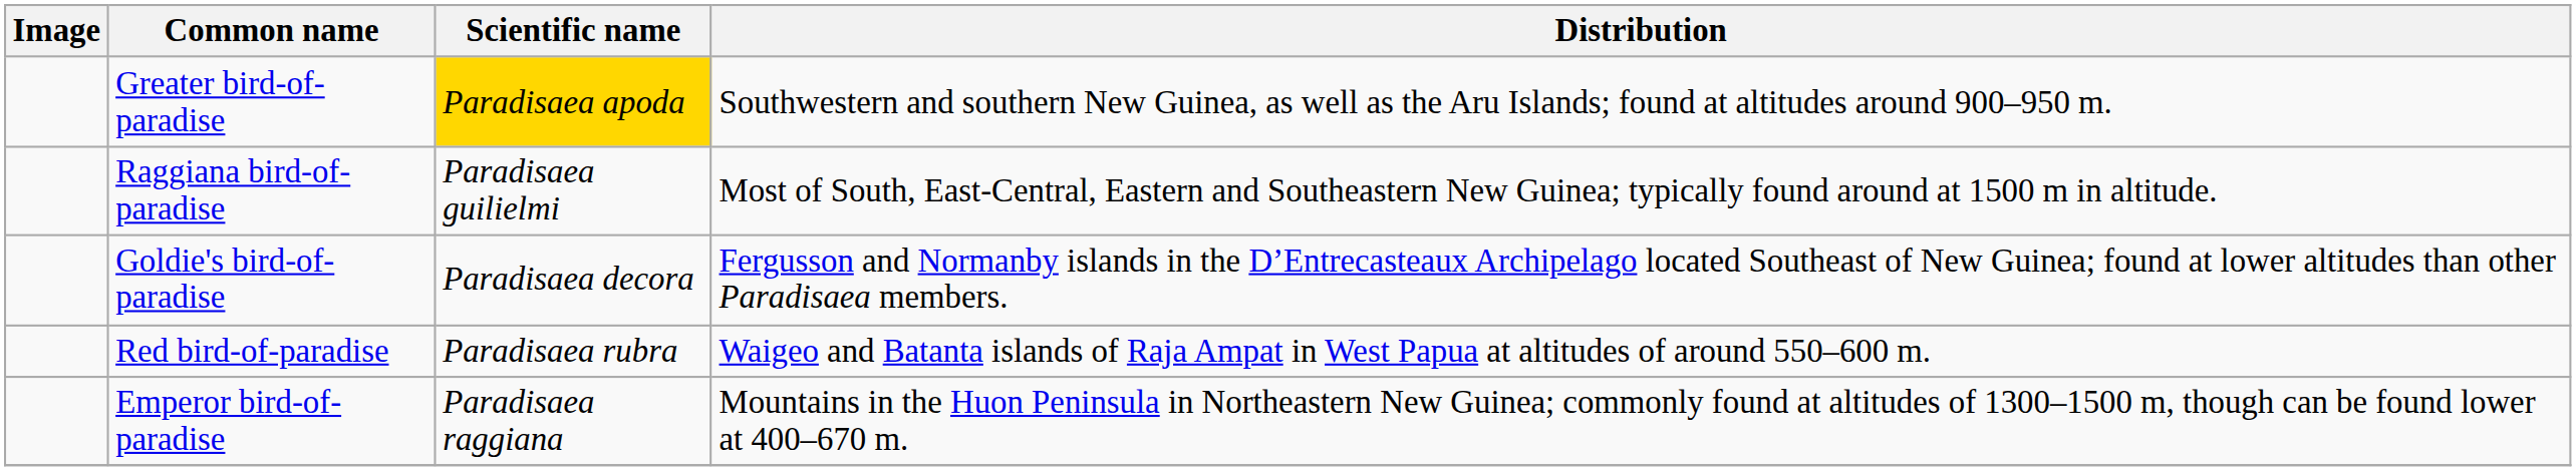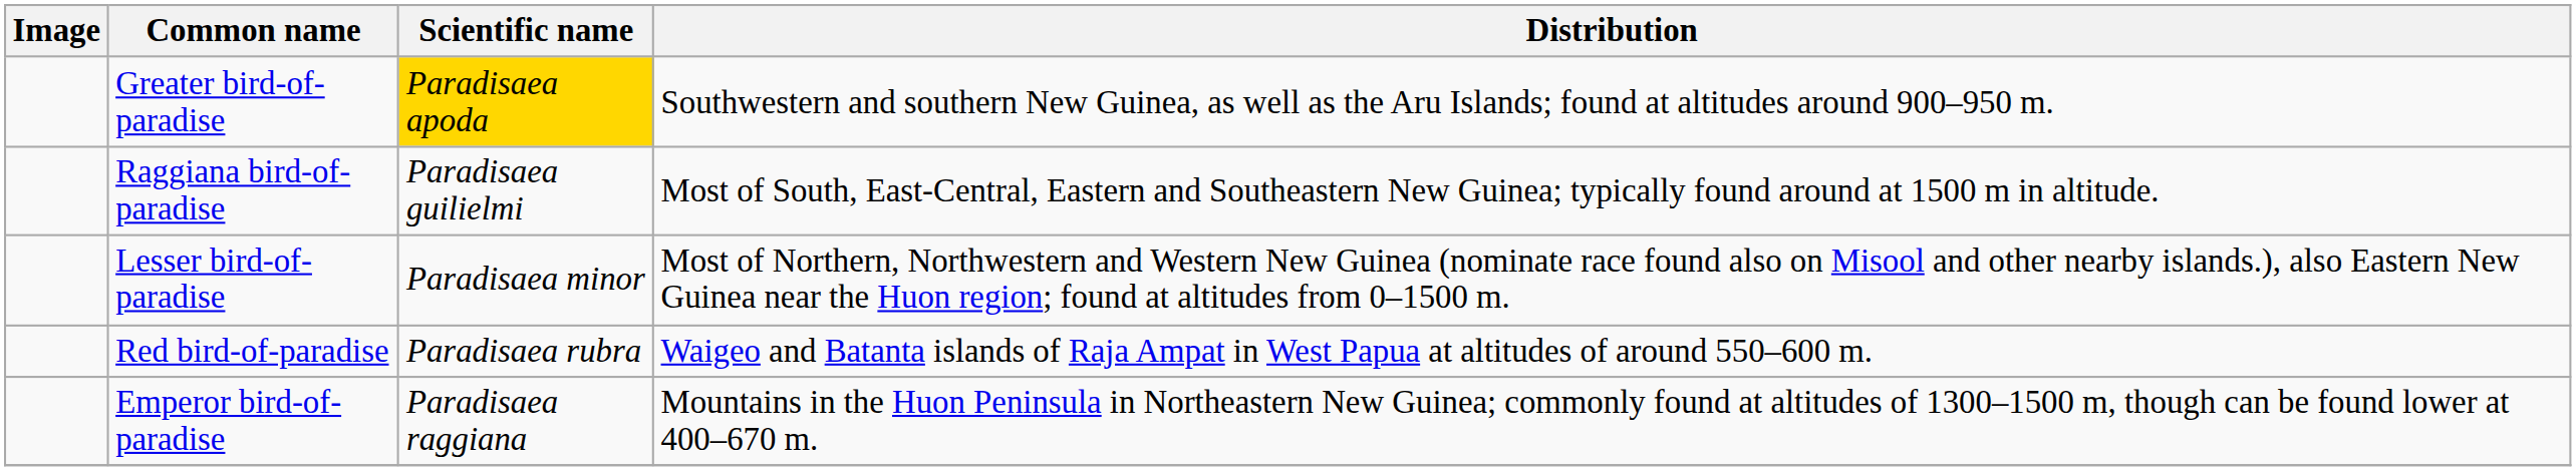+ row: Lesser bird-of-paradise | Paradisaea minor | Most of Northern, Northwestern and Western New Guinea (nominate race found also on Misool and other nearby islands.), also Eastern New Guinea near the Huon region; found at altitudes from 0–1500 m.
- row: Goldie's bird-of-paradise | Paradisaea decora | Fergusson and Normanby islands in the D’Entrecasteaux Archipelago located Southeast of New Guinea; found at lower altitudes than other Paradisaea members.
